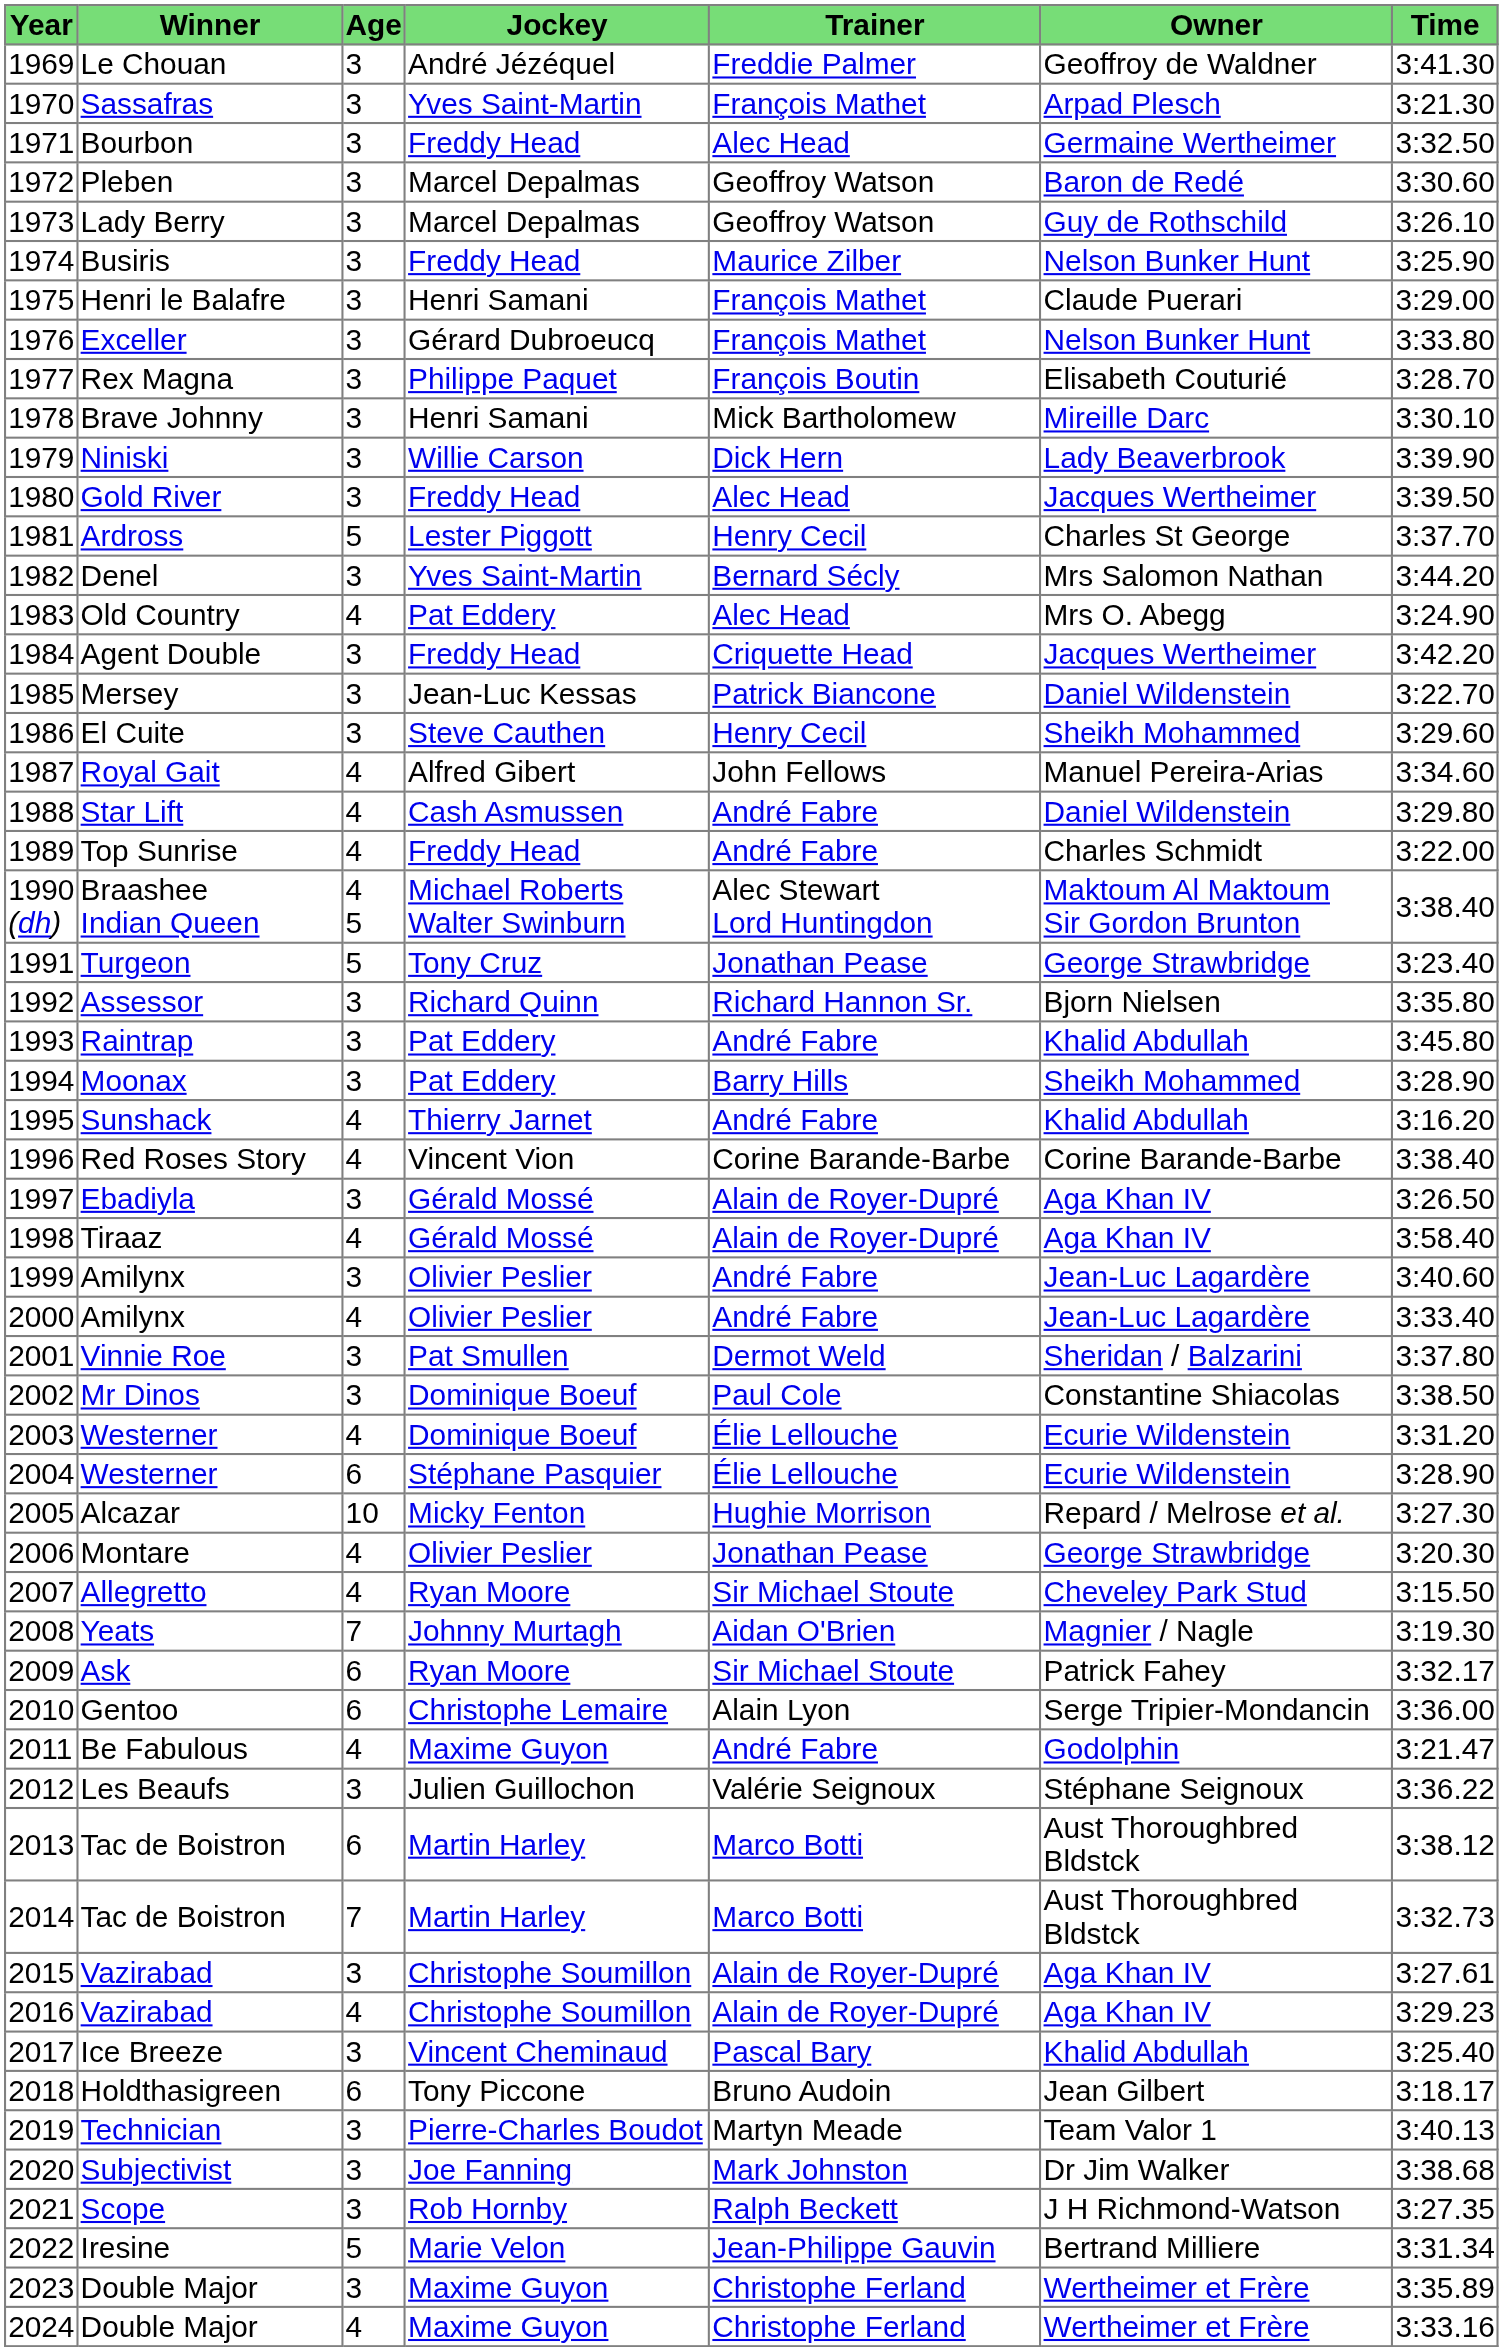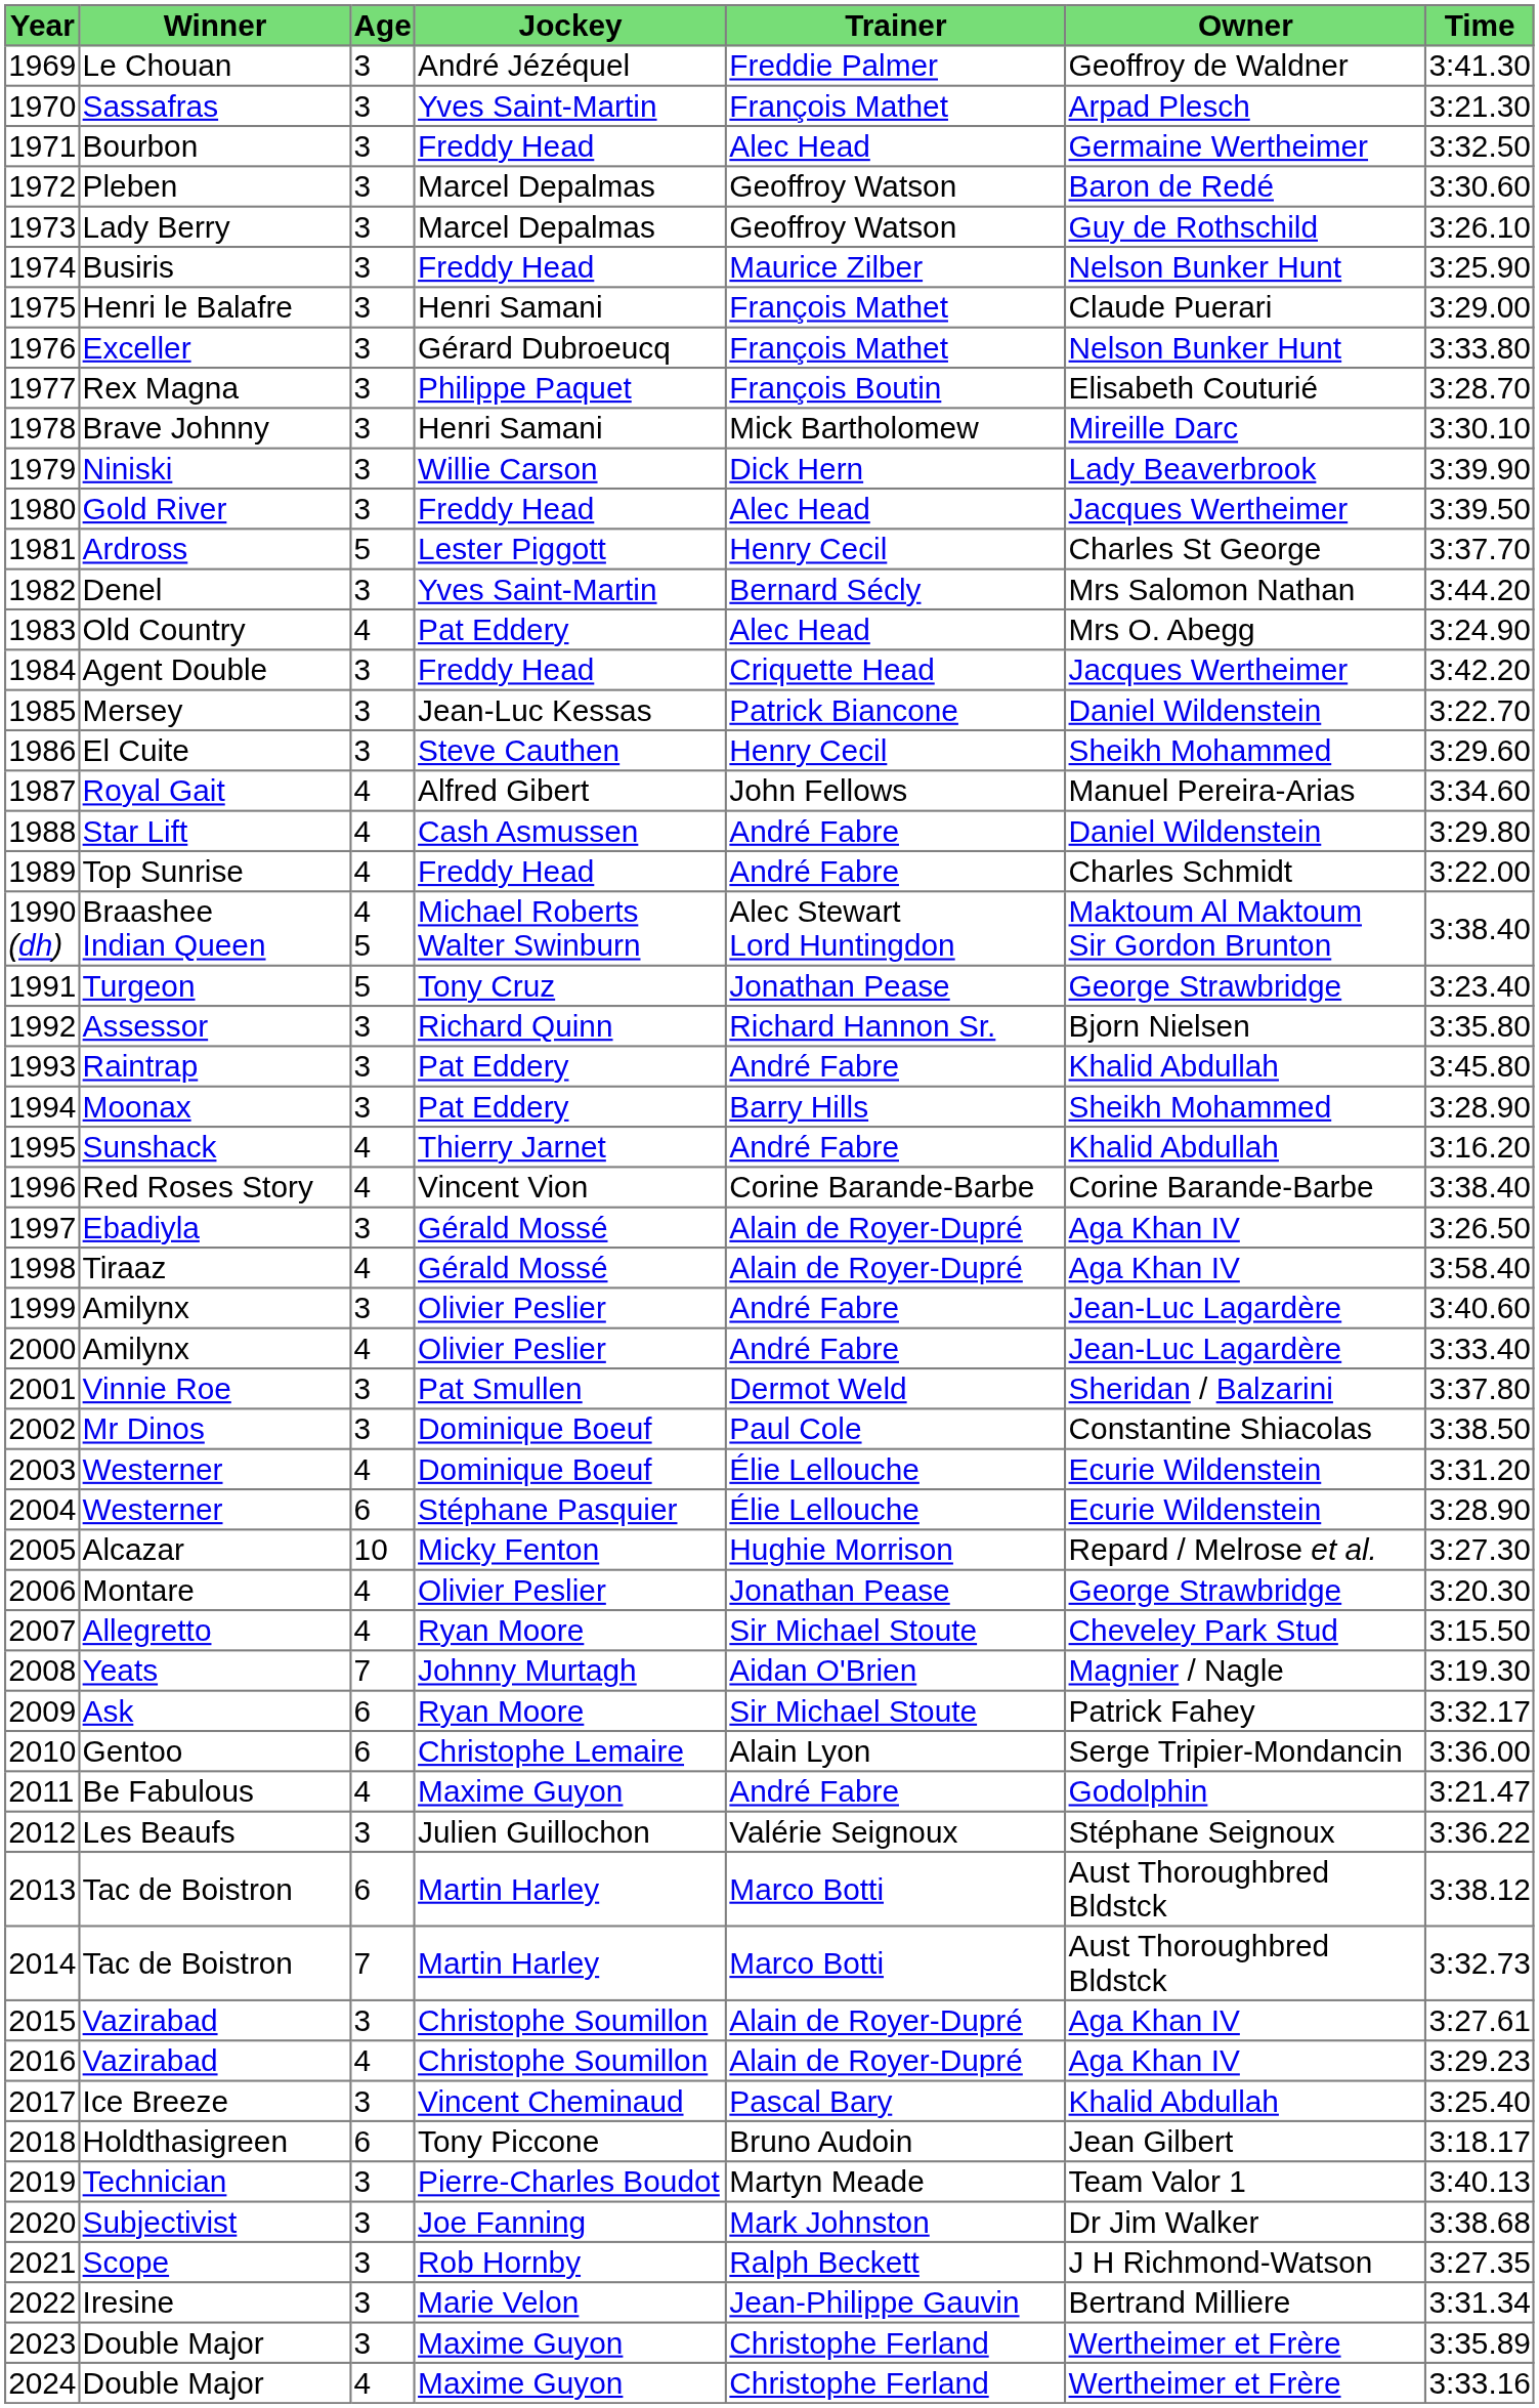Iresine | Age: 5 -> 3
